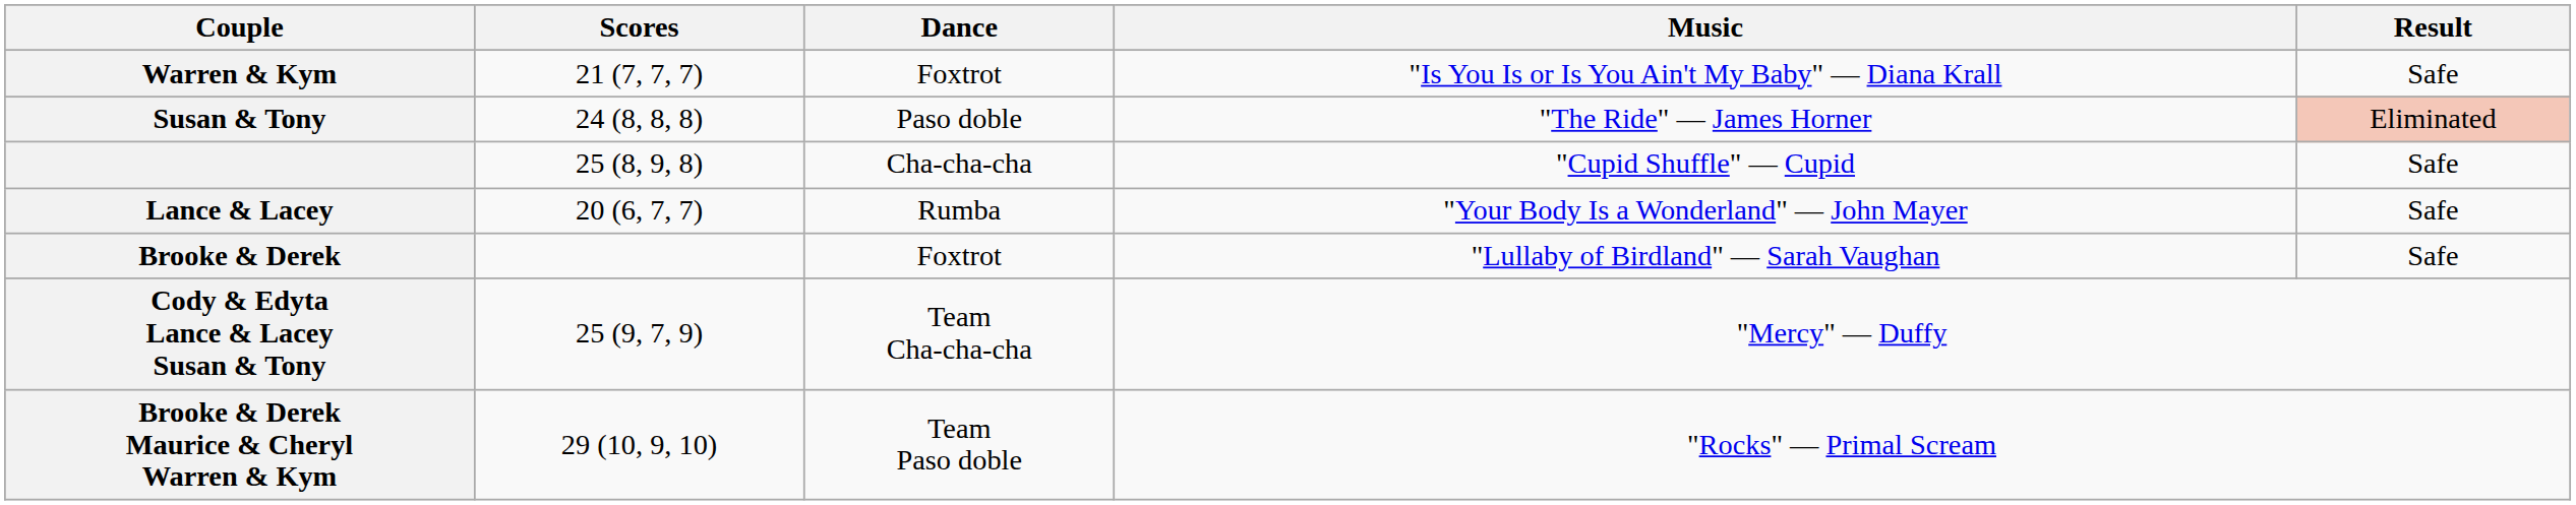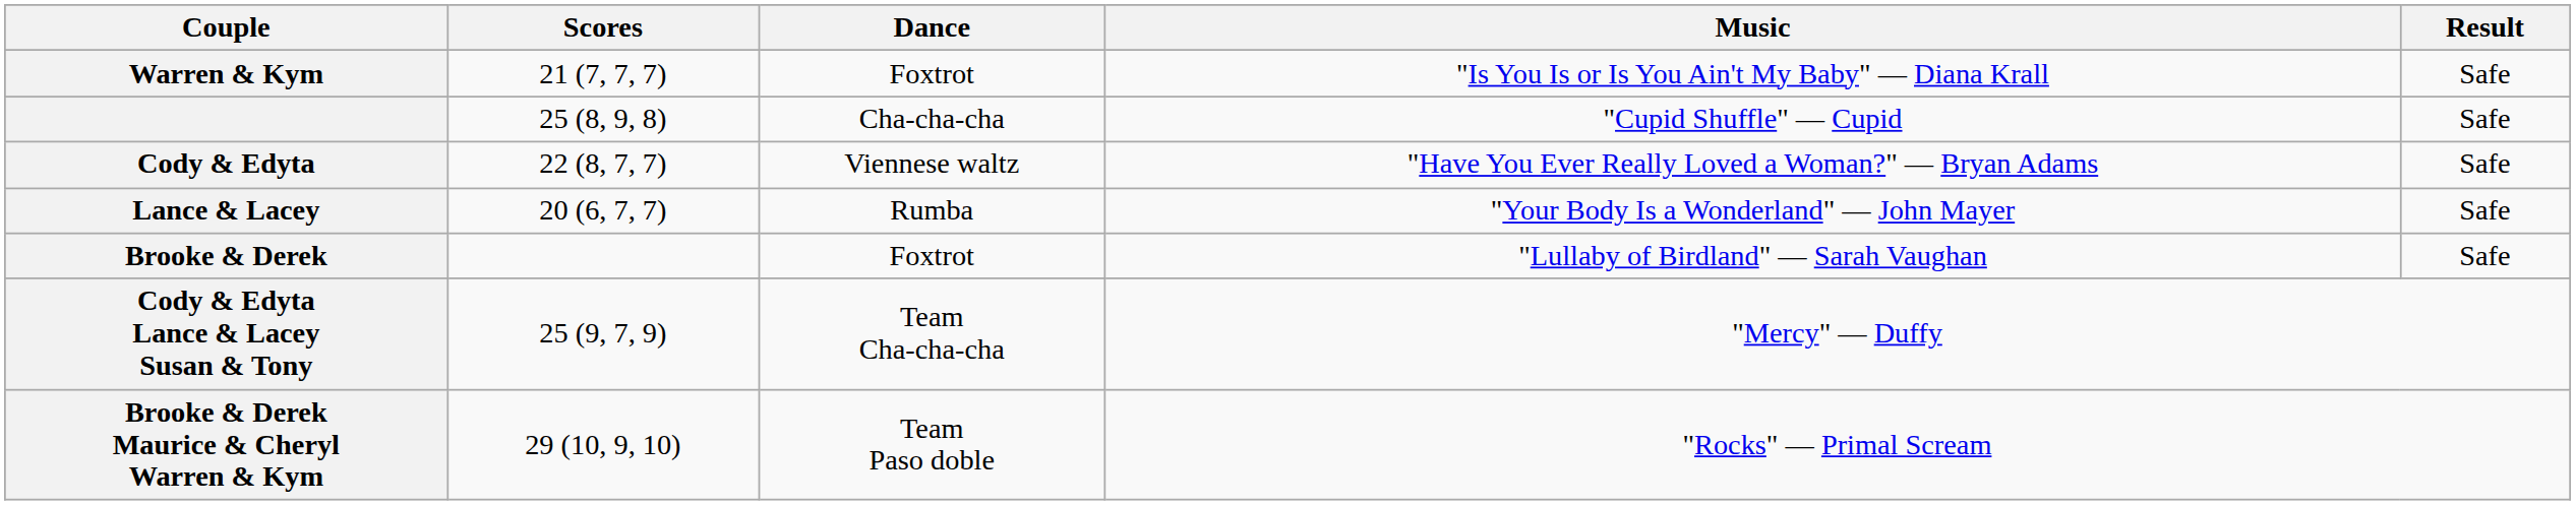- row: Susan & Tony | 24 (8, 8, 8) | Paso doble | "The Ride" — James Horner | Eliminated
+ row: Cody & Edyta | 22 (8, 7, 7) | Viennese waltz | "Have You Ever Really Loved a Woman?" — Bryan Adams | Safe
